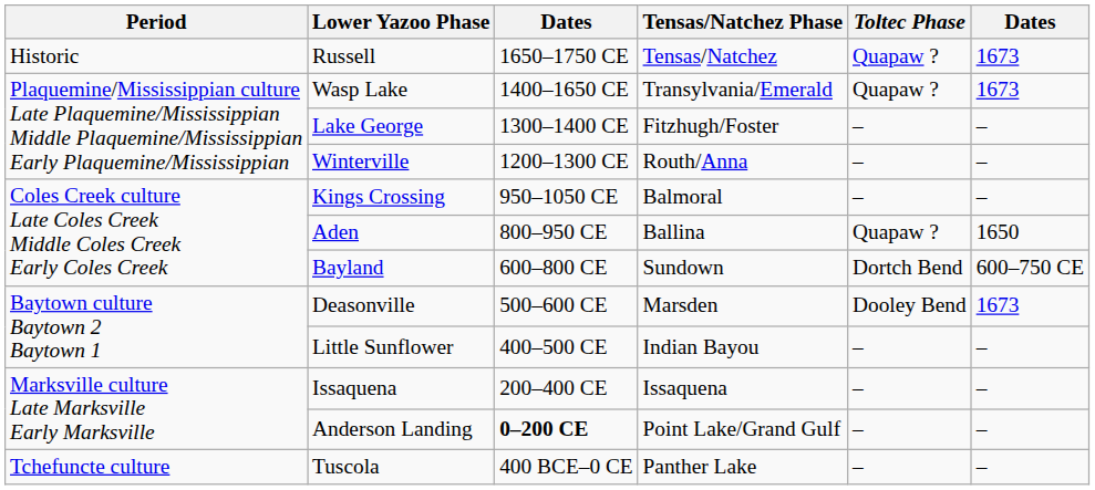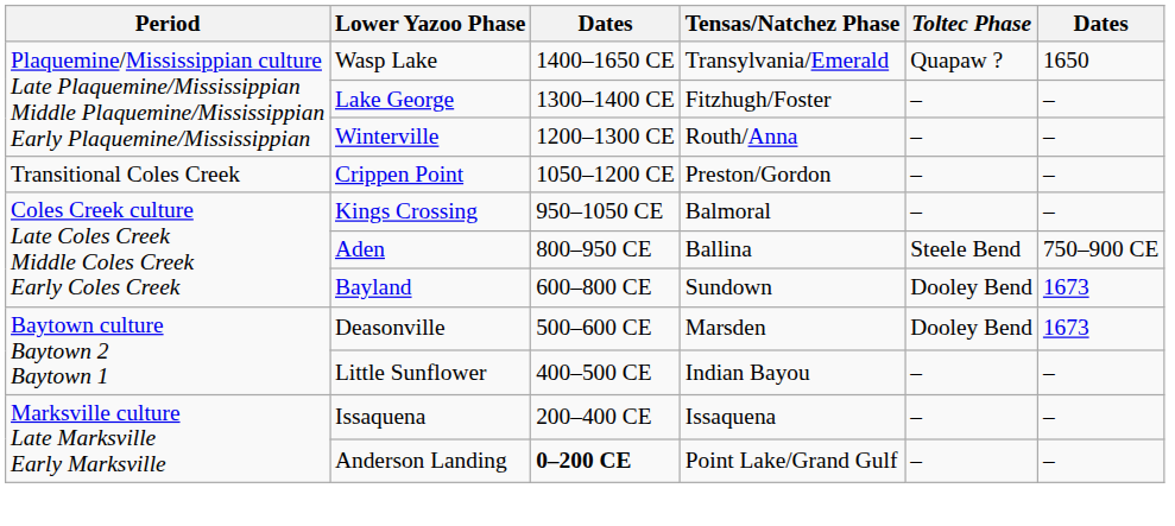- row: Historic | Russell | 1650–1750 CE | Tensas/Natchez | Quapaw ? | 1673
Wasp Lake | column 6: 1673 -> 1650
+ row: Transitional Coles Creek | Crippen Point | 1050–1200 CE | Preston/Gordon | – | –
Aden | Toltec Phase: Quapaw ? -> Steele Bend
Aden | column 6: 1650 -> 750–900 CE
Bayland | Toltec Phase: Dortch Bend -> Dooley Bend
Bayland | column 6: 600–750 CE -> 1673
- row: Tchefuncte culture | Tuscola | 400 BCE–0 CE | Panther Lake | – | –
